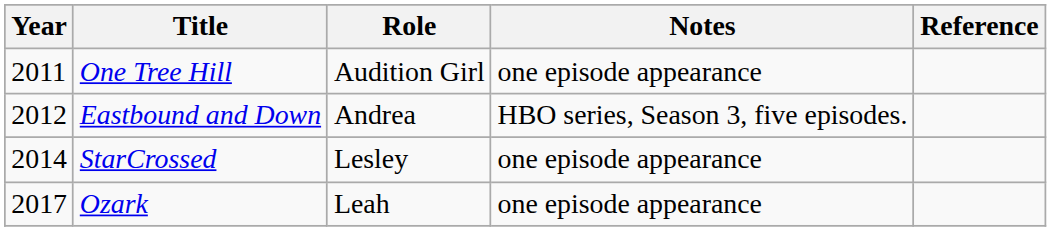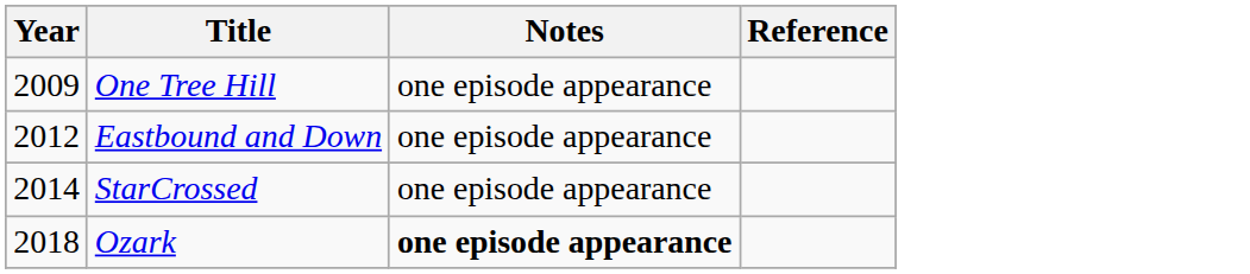- column: Role | Audition Girl | Andrea | Lesley | Leah
One Tree Hill | Year: 2011 -> 2009
Eastbound and Down | Notes: HBO series, Season 3, five episodes. -> one episode appearance
Ozark | Year: 2017 -> 2018
Ozark | Notes: normal -> bold
